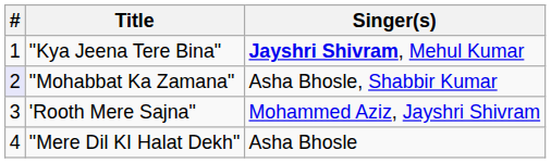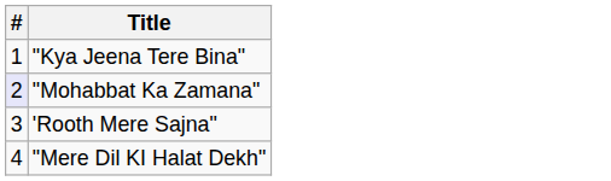- column: Singer(s) | Jayshri Shivram, Mehul Kumar | Asha Bhosle, Shabbir Kumar | Mohammed Aziz, Jayshri Shivram | Asha Bhosle
